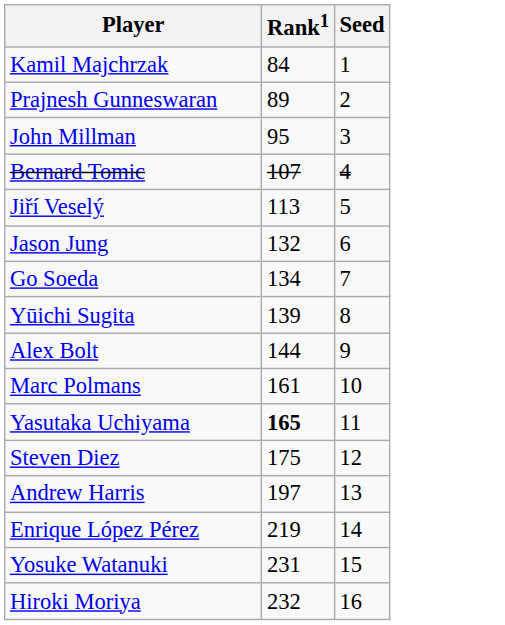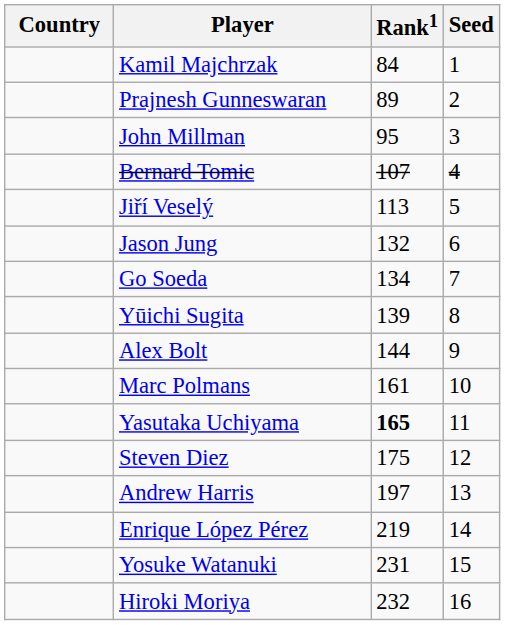+ column: Country
